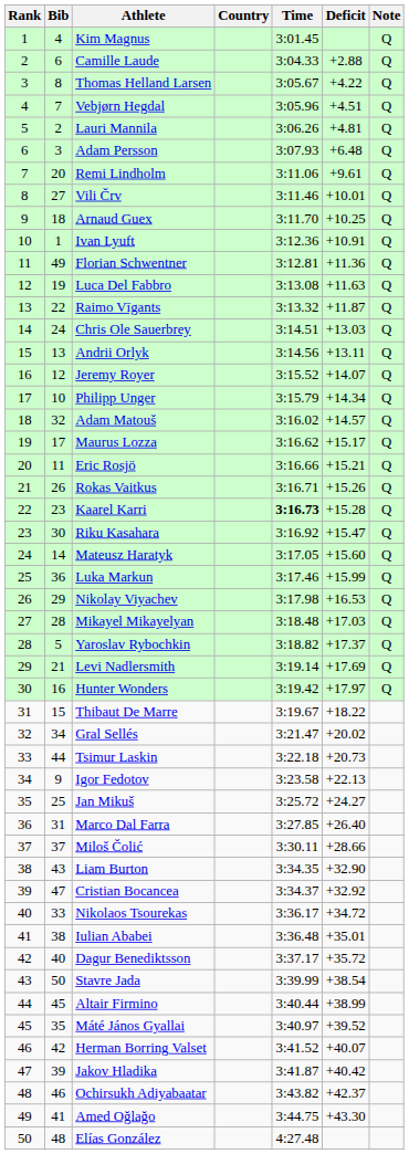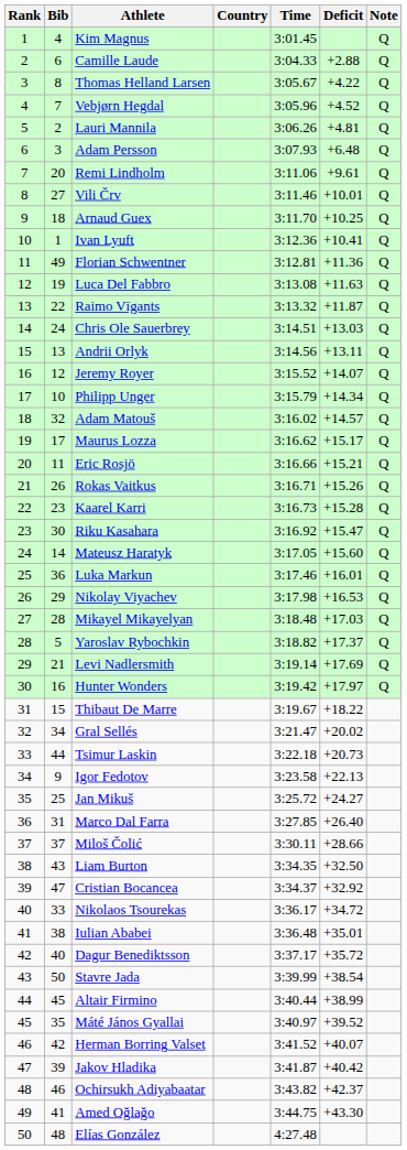Vebjørn Hegdal | Deficit: +4.51 -> +4.52
Ivan Lyuft | Deficit: +10.91 -> +10.41
Kaarel Karri | Time: bold -> normal
Luka Markun | Deficit: +15.99 -> +16.01
Liam Burton | Deficit: +32.90 -> +32.50
